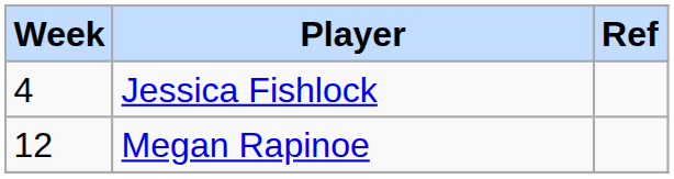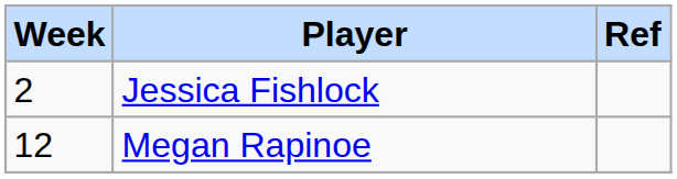Jessica Fishlock | Week: 4 -> 2
